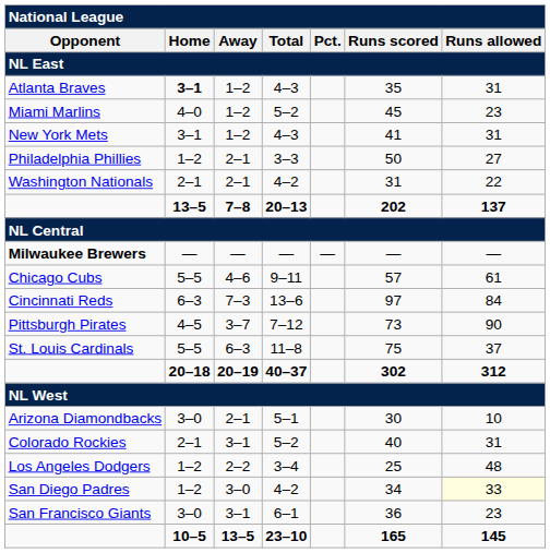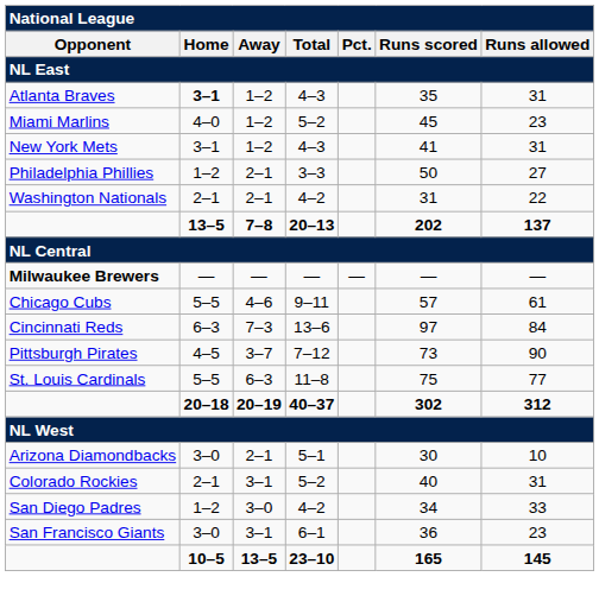St. Louis Cardinals | Runs allowed: 37 -> 77
- row: Los Angeles Dodgers | 1–2 | 2–2 | 3–4 | 25 | 48
San Diego Padres | Runs allowed: lightyellow background -> no background
